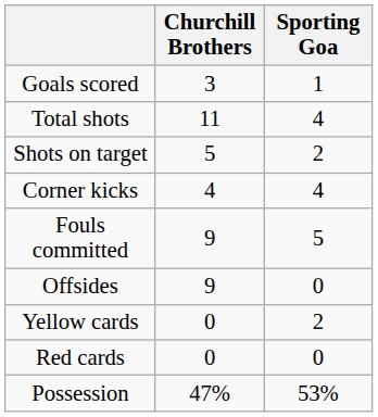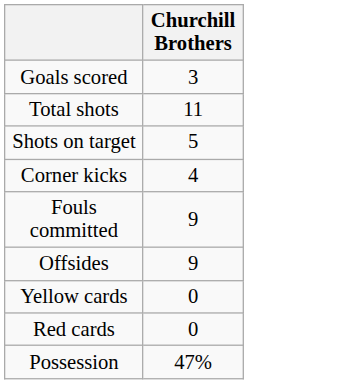- column: Sporting Goa | 1 | 4 | 2 | 4 | 5 | 0 | 2 | 0 | 53%
